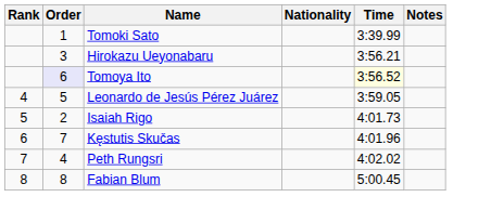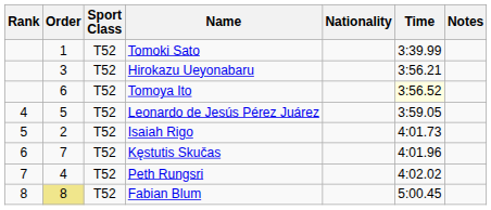+ column: Sport Class | T52 | T52 | T52 | T52 | T52 | T52 | T52 | T52
Tomoya Ito | Order: lavender background -> no background
Fabian Blum | Order: no background -> khaki background
